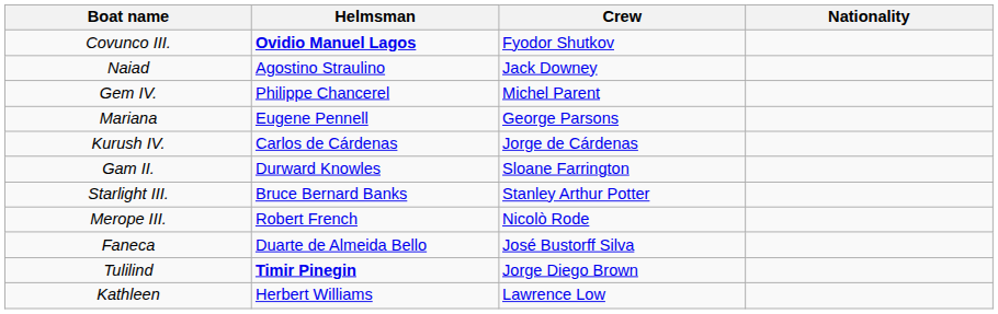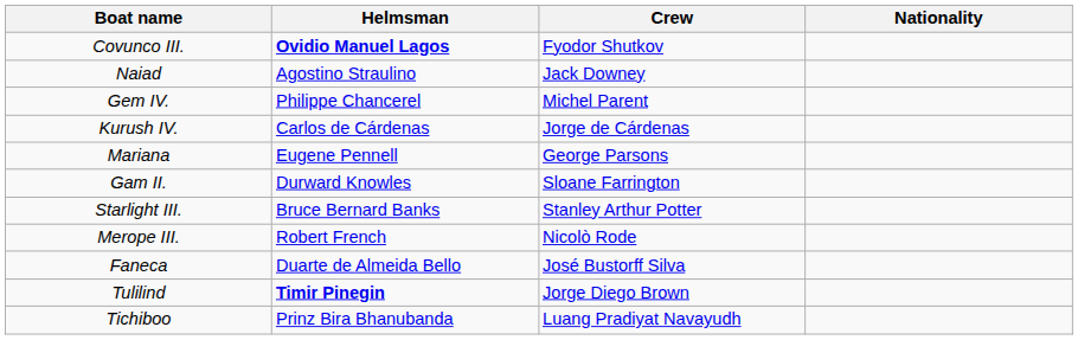rows swapped: Mariana <-> Kurush IV.
+ row: Tichiboo | Prinz Bira Bhanubanda | Luang Pradiyat Navayudh
- row: Kathleen | Herbert Williams | Lawrence Low
